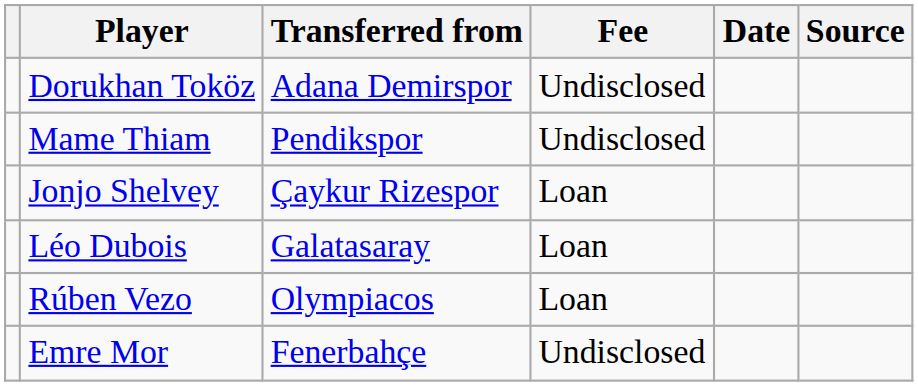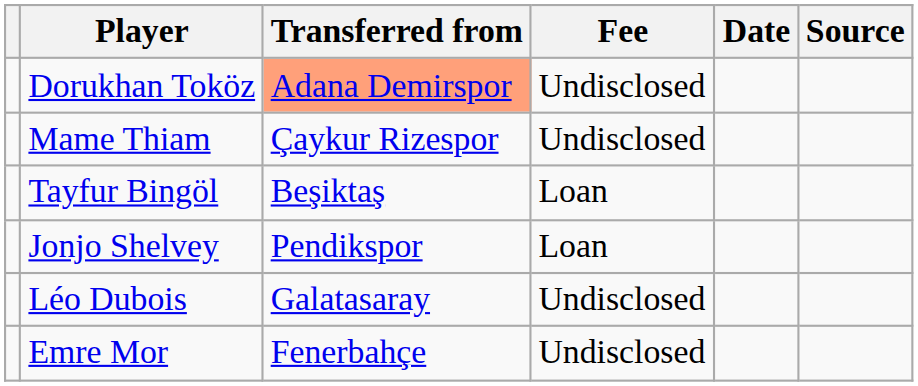Dorukhan Toköz | Transferred from: no background -> lightsalmon background
Mame Thiam | Transferred from: Pendikspor -> Çaykur Rizespor
+ row: Tayfur Bingöl | Beşiktaş | Loan
Jonjo Shelvey | Transferred from: Çaykur Rizespor -> Pendikspor
Léo Dubois | Fee: Loan -> Undisclosed
- row: Rúben Vezo | Olympiacos | Loan
